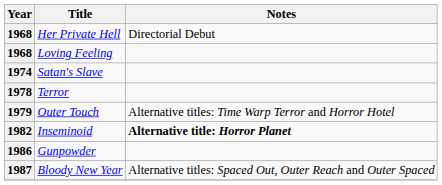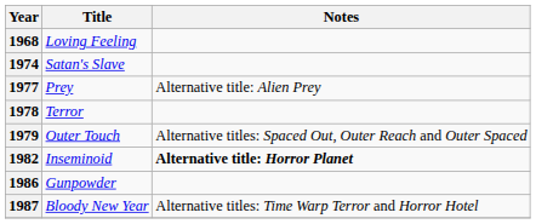- row: 1968 | Her Private Hell | Directorial Debut
+ row: 1977 | Prey | Alternative title: Alien Prey
Outer Touch | Notes: Alternative titles: Time Warp Terror and Horror Hotel -> Alternative titles: Spaced Out, Outer Reach and Outer Spaced
Bloody New Year | Notes: Alternative titles: Spaced Out, Outer Reach and Outer Spaced -> Alternative titles: Time Warp Terror and Horror Hotel
